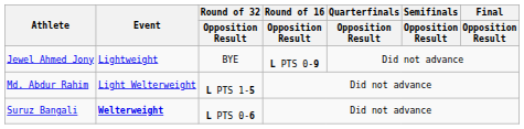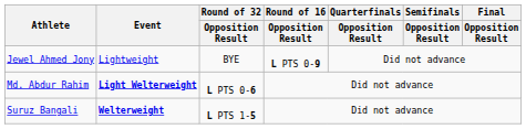Md. Abdur Rahim | Event: normal -> bold
Md. Abdur Rahim | Round of 32 / Opposition Result: L PTS 1-5 -> L PTS 0-6
Suruz Bangali | Round of 32 / Opposition Result: L PTS 0-6 -> L PTS 1-5
